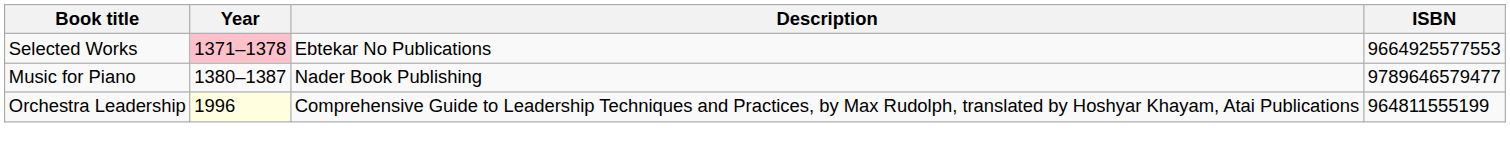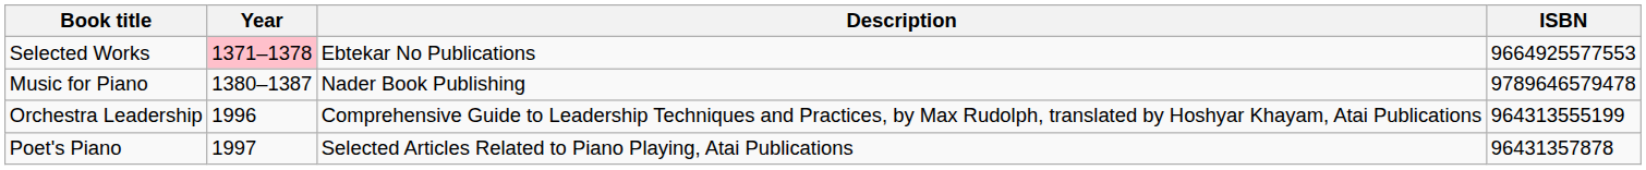Music for Piano | ISBN: 9789646579477 -> 9789646579478
Orchestra Leadership | Year: lightyellow background -> no background
Orchestra Leadership | ISBN: 964811555199 -> 964313555199
+ row: Poet's Piano | 1997 | Selected Articles Related to Piano Playing, Atai Publications | 96431357878
